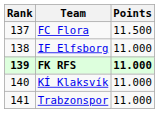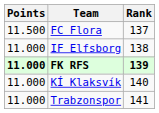columns swapped: Rank <-> Points
